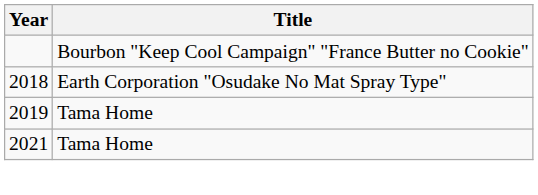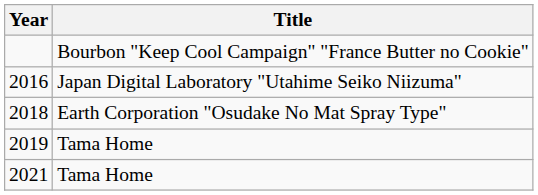+ row: 2016 | Japan Digital Laboratory "Utahime Seiko Niizuma"
